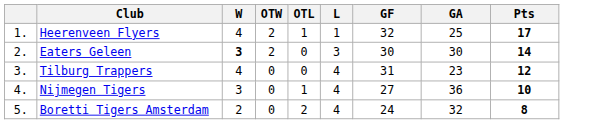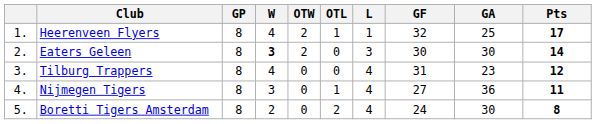+ column: GP | 8 | 8 | 8 | 8 | 8
Nijmegen Tigers | Pts: 10 -> 11
Boretti Tigers Amsterdam | GA: 32 -> 30
